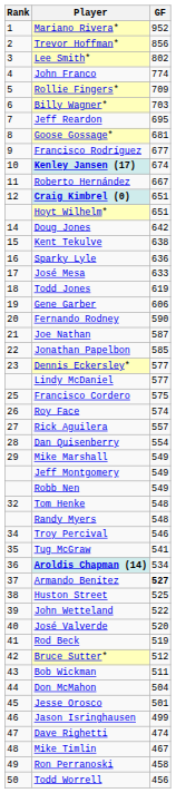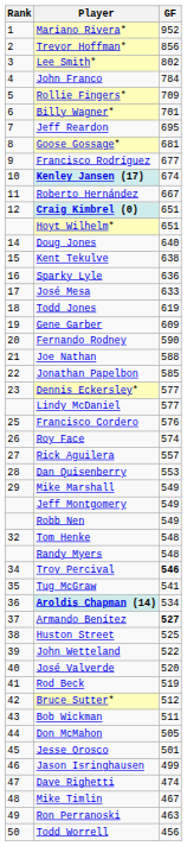John Franco | GF: 774 -> 784
Billy Wagner* | GF: 703 -> 701
Doug Jones | GF: 642 -> 640
Gene Garber | GF: 606 -> 609
Joe Nathan | GF: 587 -> 588
Francisco Cordero | GF: 575 -> 576
Dan Quisenberry | GF: 554 -> 553
Troy Percival | GF: normal -> bold
Don McMahon | GF: 504 -> 505
Ron Perranoski | GF: 458 -> 463
